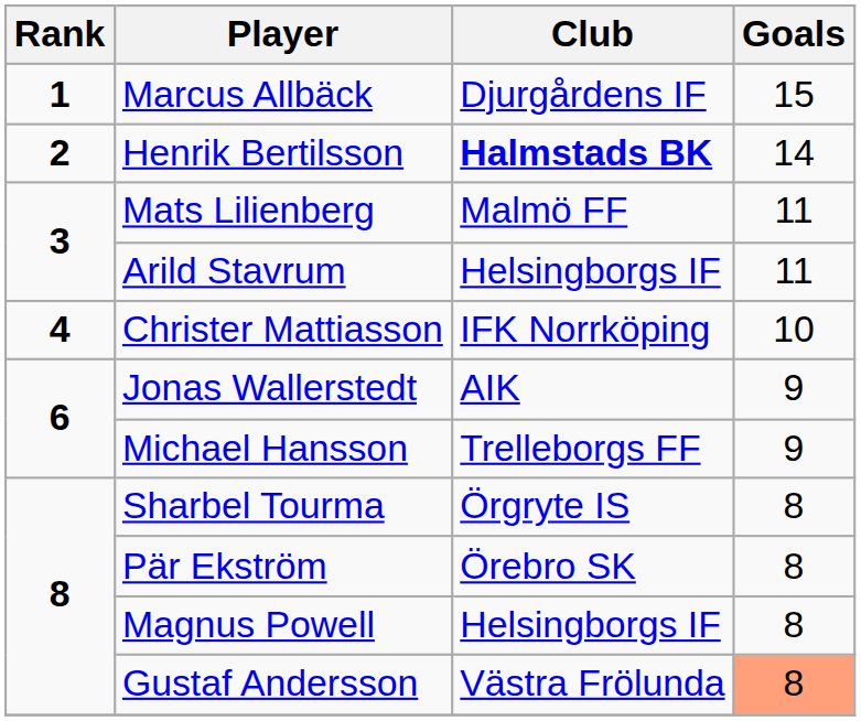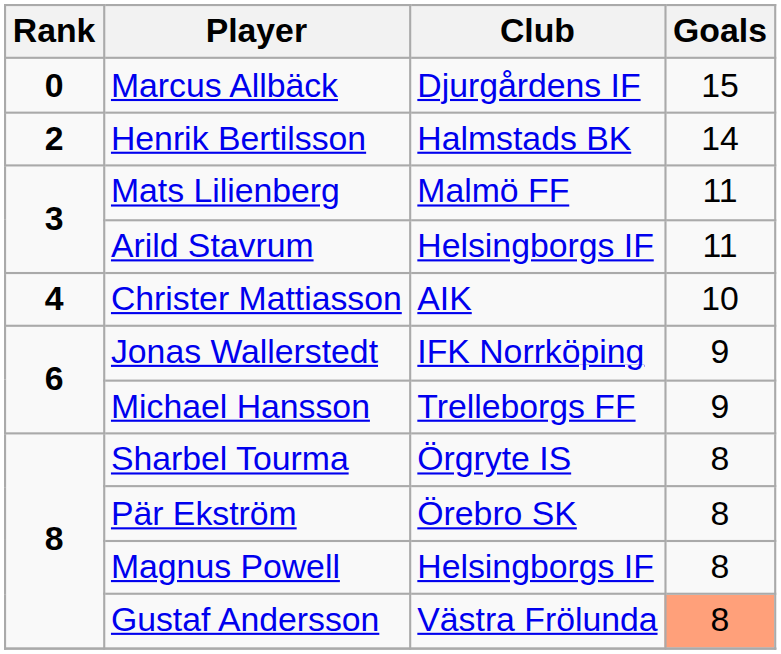Marcus Allbäck | Rank: 1 -> 0
Henrik Bertilsson | Club: bold -> normal
Christer Mattiasson | Club: IFK Norrköping -> AIK
Jonas Wallerstedt | Club: AIK -> IFK Norrköping
